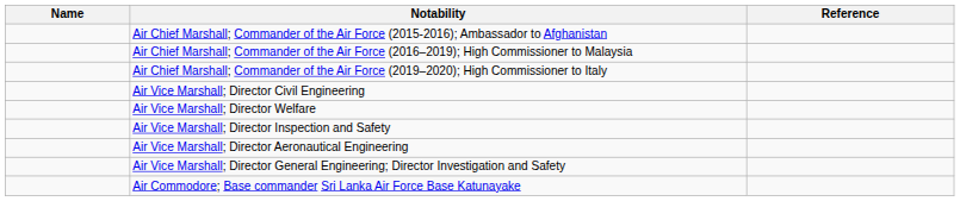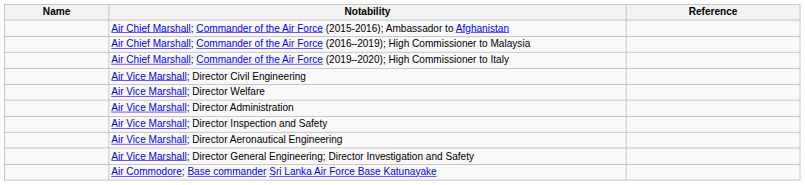+ row: Air Vice Marshall; Director Administration
